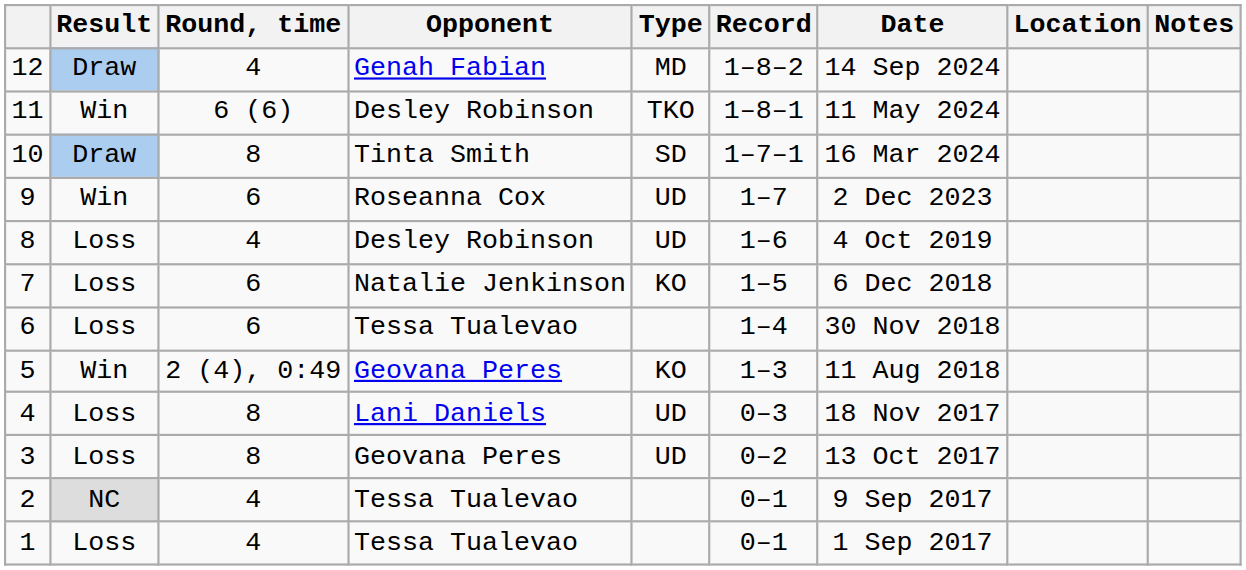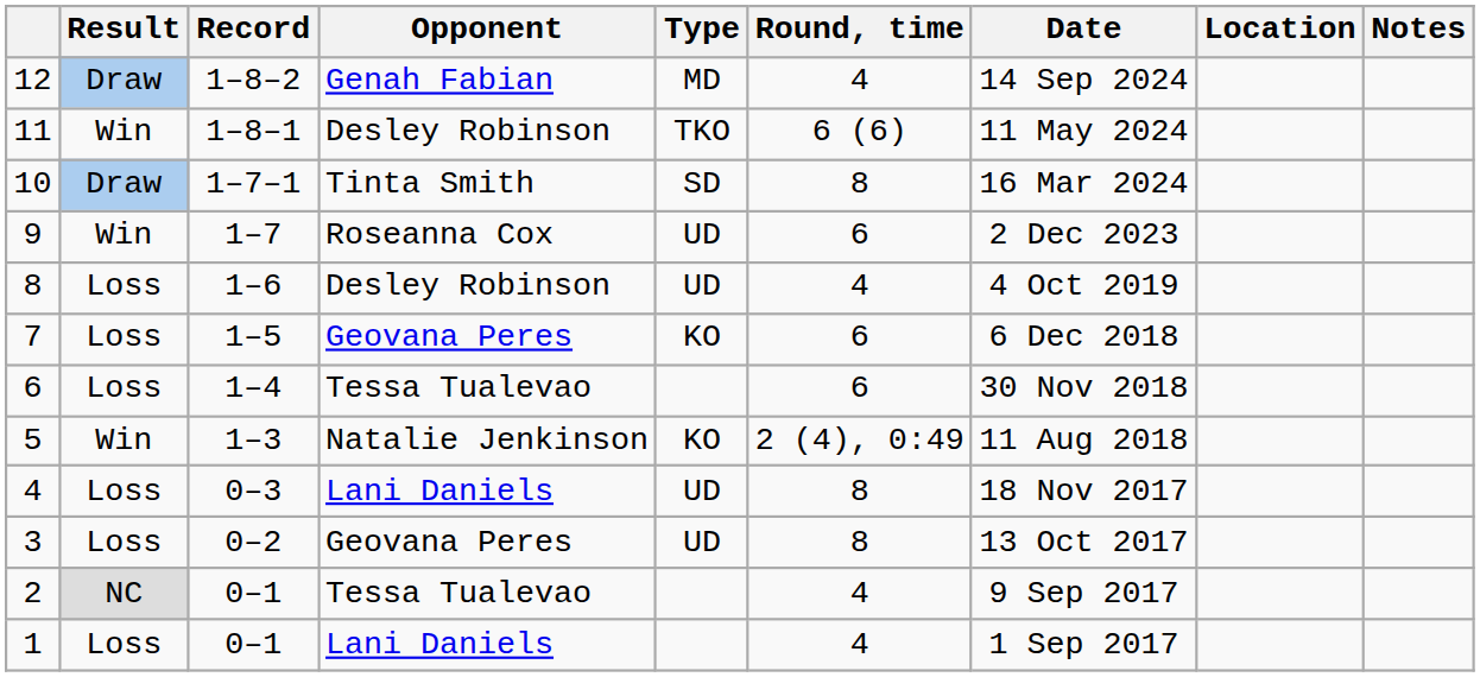columns swapped: Record <-> Round, time
7 | Opponent: Natalie Jenkinson -> Geovana Peres
5 | Opponent: Geovana Peres -> Natalie Jenkinson
1 | Opponent: Tessa Tualevao -> Lani Daniels
